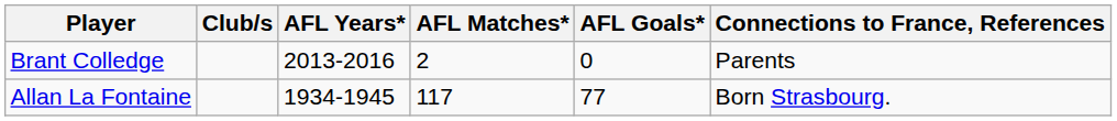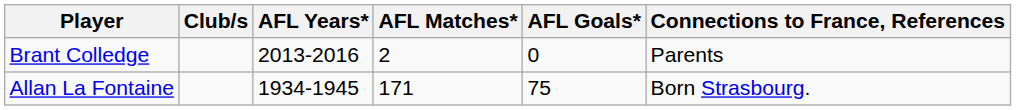Allan La Fontaine | AFL Matches*: 117 -> 171
Allan La Fontaine | AFL Goals*: 77 -> 75
